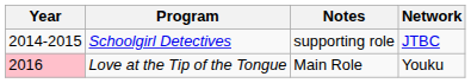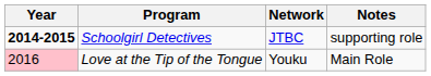columns swapped: Network <-> Notes
Schoolgirl Detectives | Year: normal -> bold
